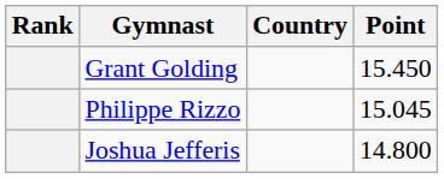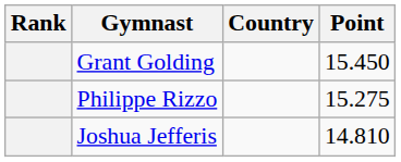Philippe Rizzo | Point: 15.045 -> 15.275
Joshua Jefferis | Point: 14.800 -> 14.810
